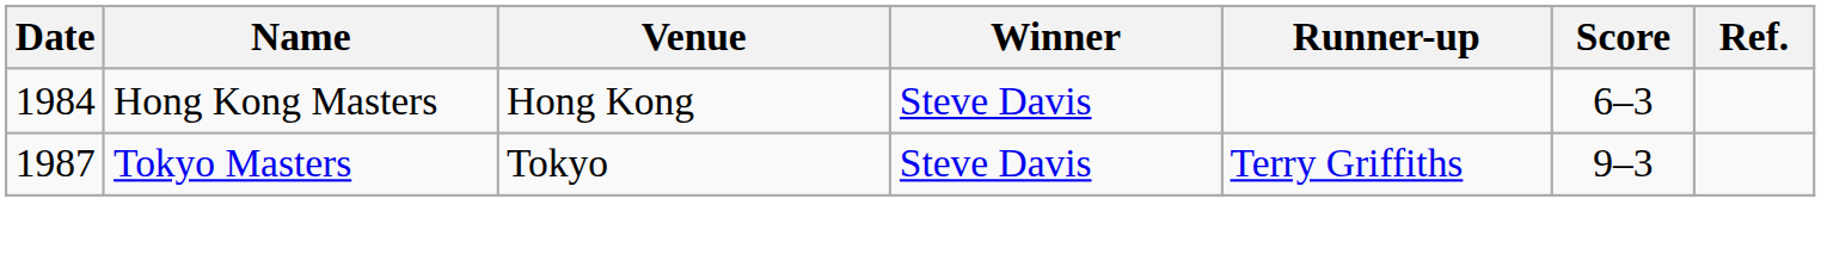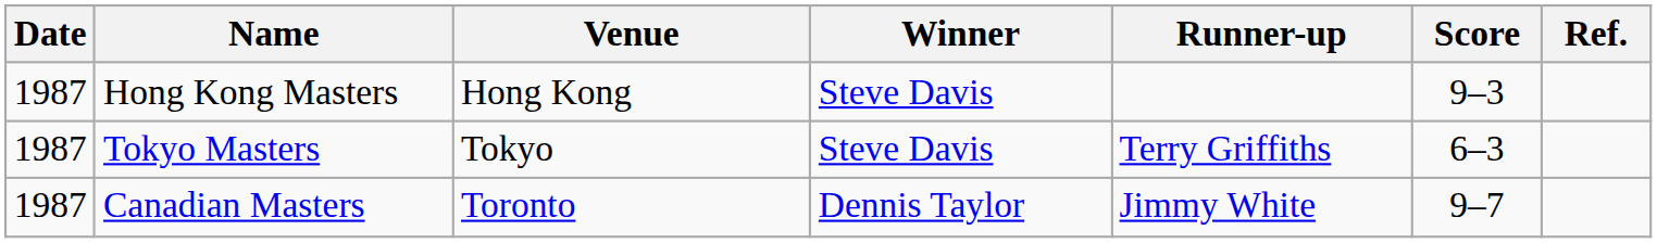Hong Kong Masters | Date: 1984 -> 1987
Hong Kong Masters | Score: 6–3 -> 9–3
Tokyo Masters | Score: 9–3 -> 6–3
+ row: 1987 | Canadian Masters | Toronto | Dennis Taylor | Jimmy White | 9–7
